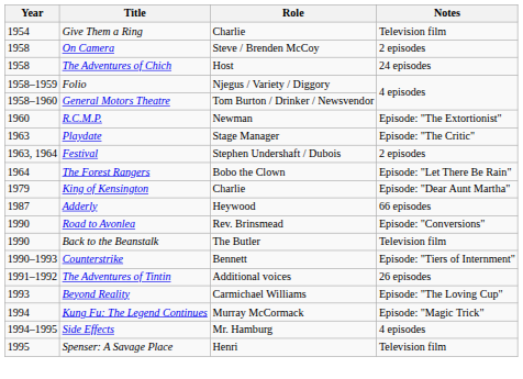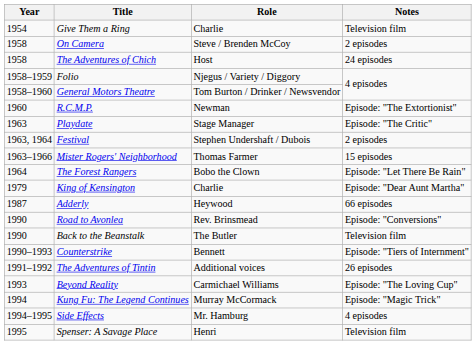+ row: 1963–1966 | Mister Rogers' Neighborhood | Thomas Farmer | 15 episodes
